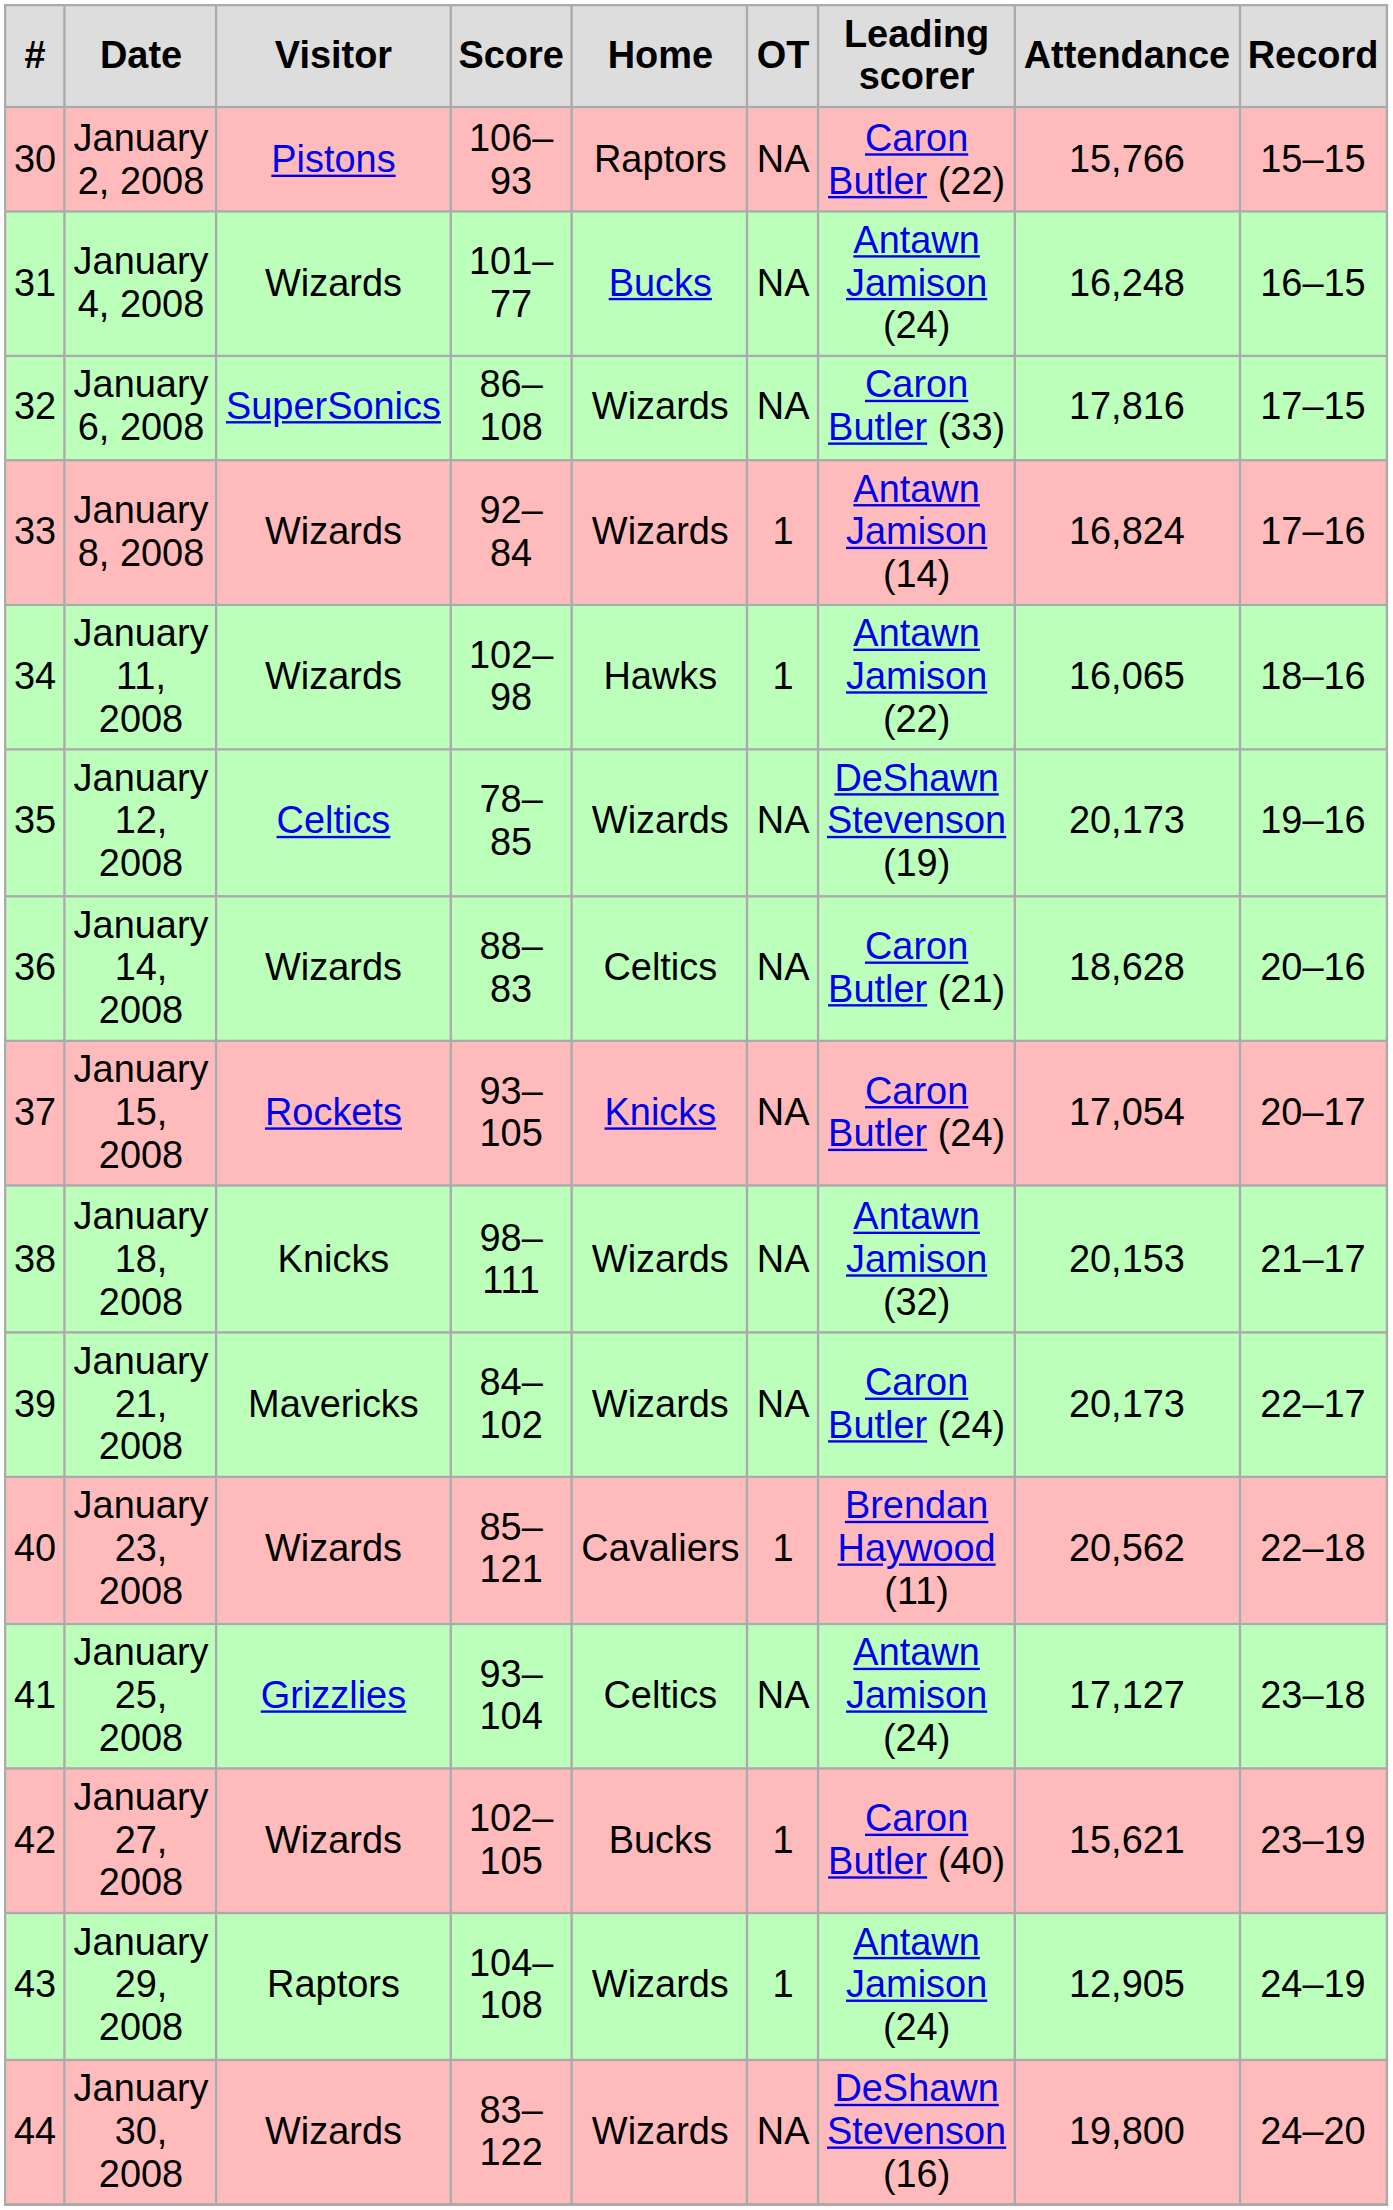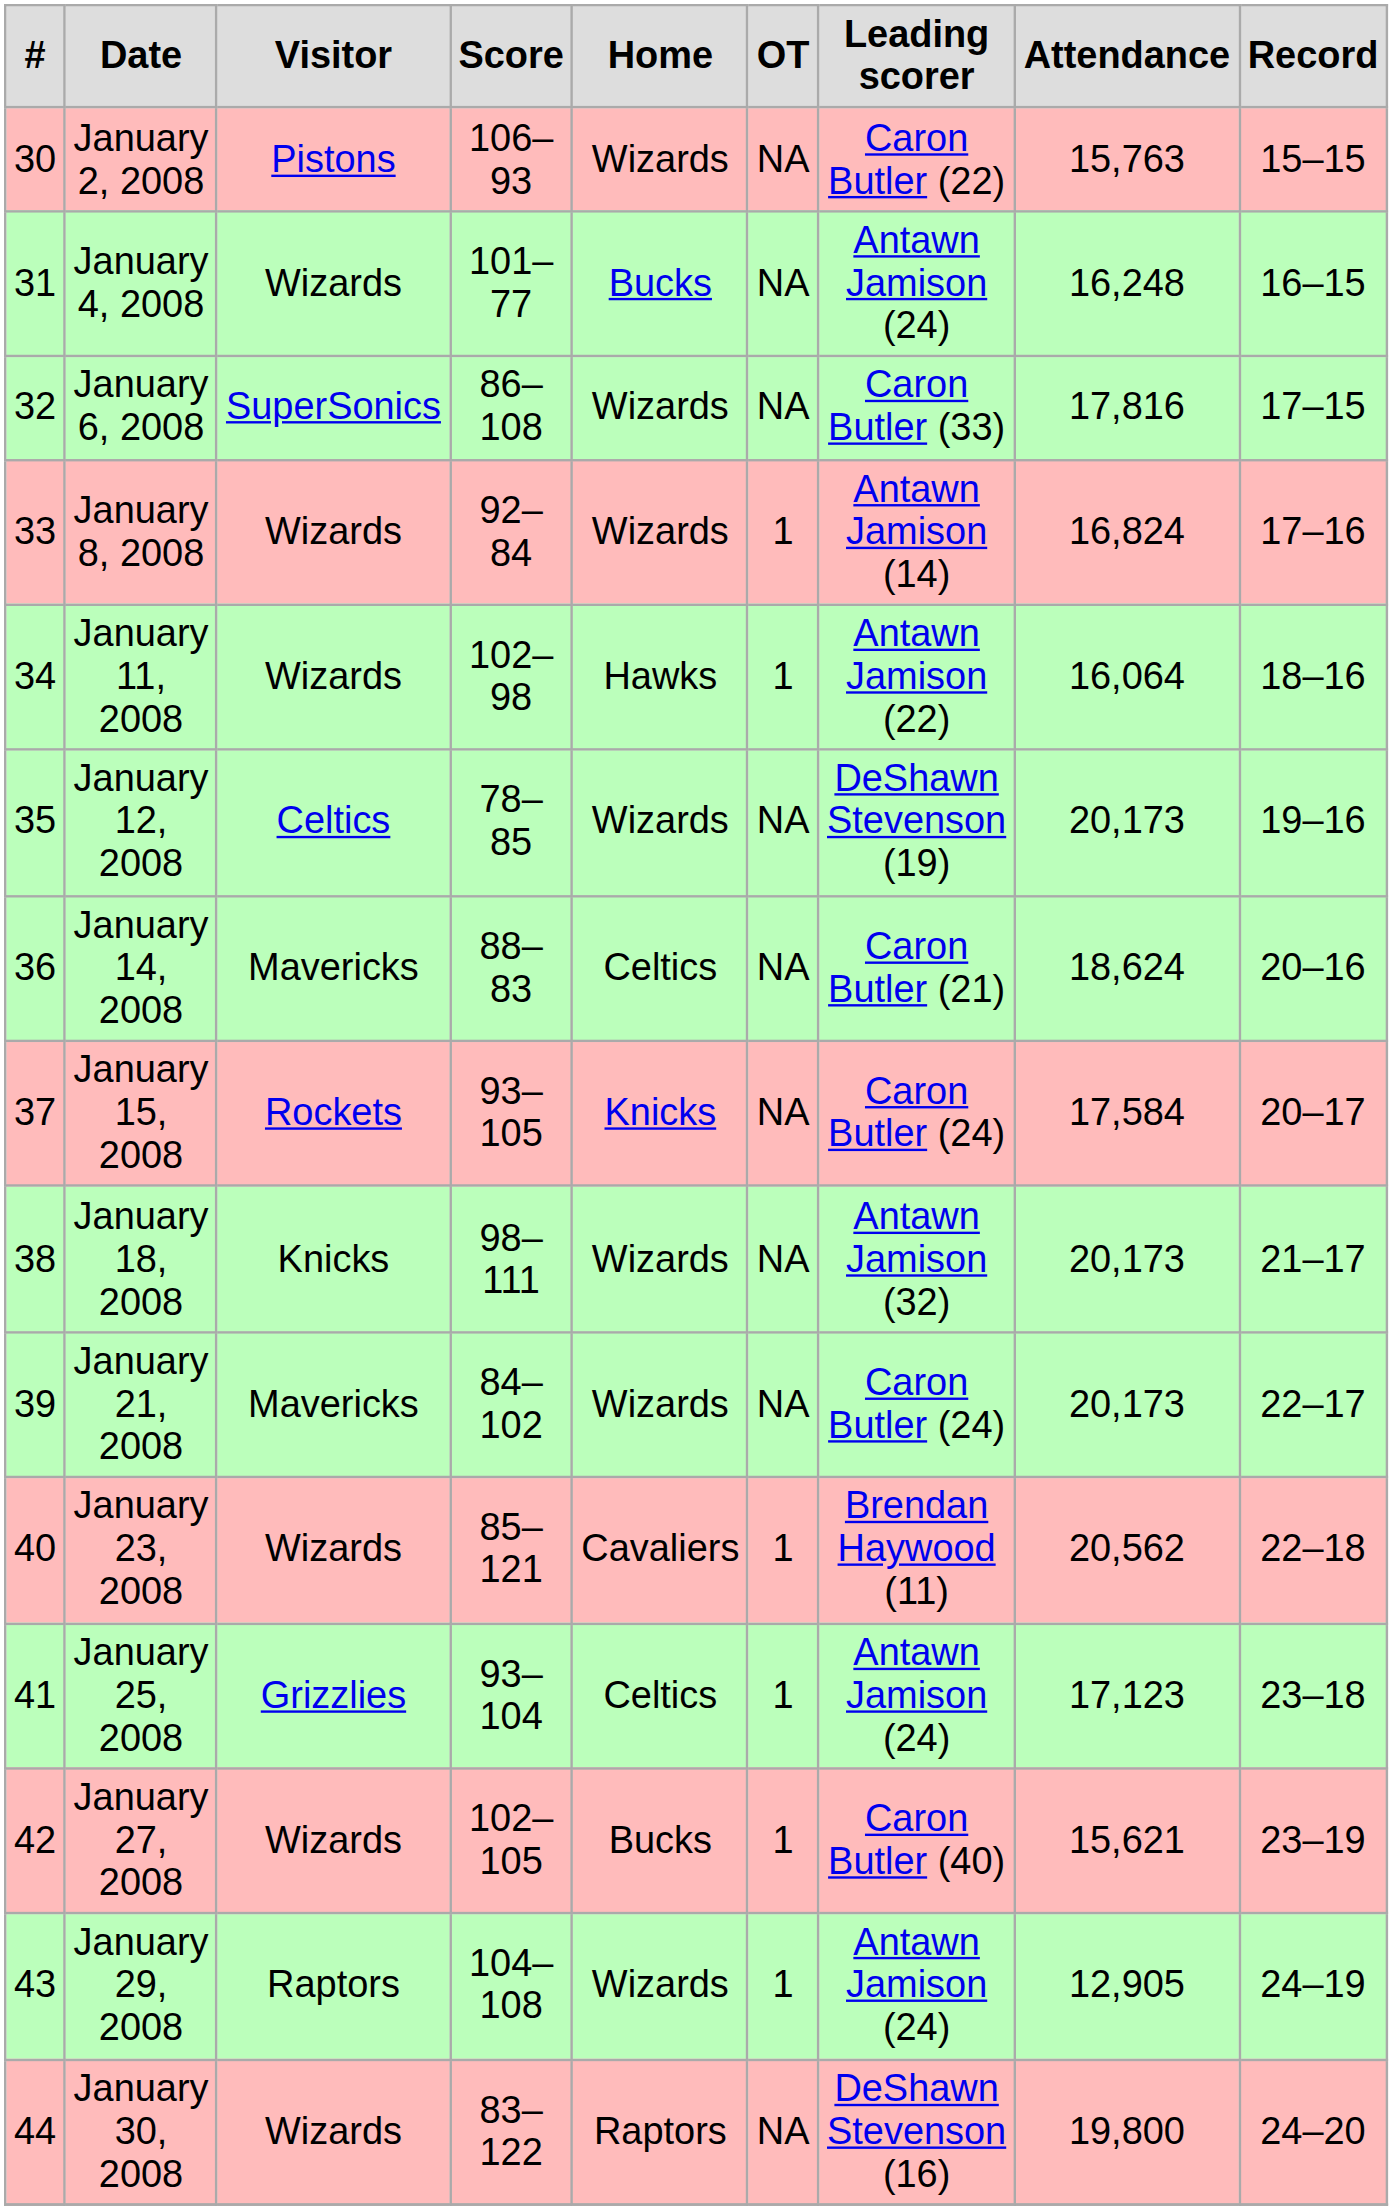January 2, 2008 | Home: Raptors -> Wizards
January 2, 2008 | Attendance: 15,766 -> 15,763
January 11, 2008 | Attendance: 16,065 -> 16,064
January 14, 2008 | Visitor: Wizards -> Mavericks
January 14, 2008 | Attendance: 18,628 -> 18,624
January 15, 2008 | Attendance: 17,054 -> 17,584
January 18, 2008 | Attendance: 20,153 -> 20,173
January 25, 2008 | OT: NA -> 1
January 25, 2008 | Attendance: 17,127 -> 17,123
January 30, 2008 | Home: Wizards -> Raptors
